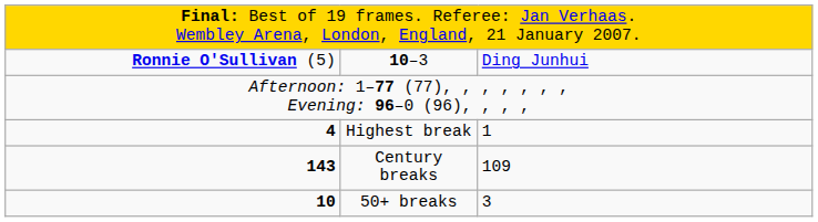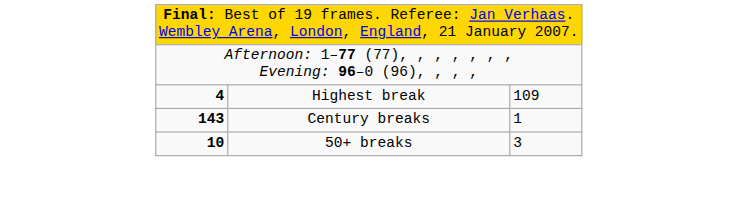- row: Ronnie O'Sullivan (5) | 10–3 | Ding Junhui
Highest break | column 3: 1 -> 109
Century breaks | column 3: 109 -> 1
